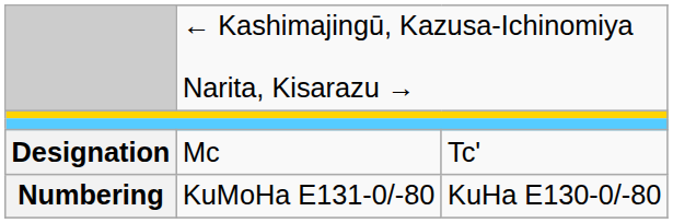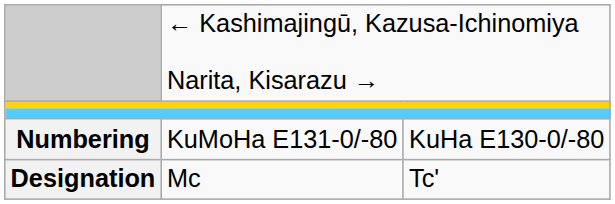rows swapped: Designation <-> Numbering
